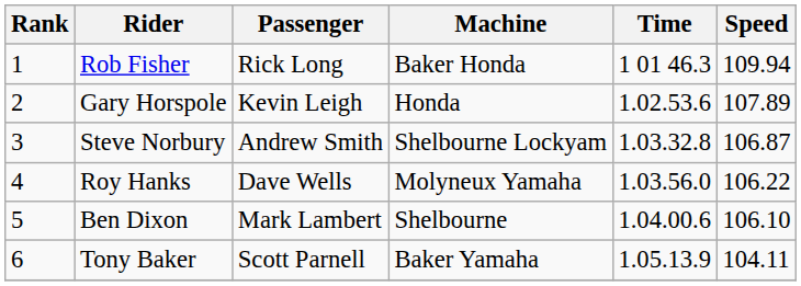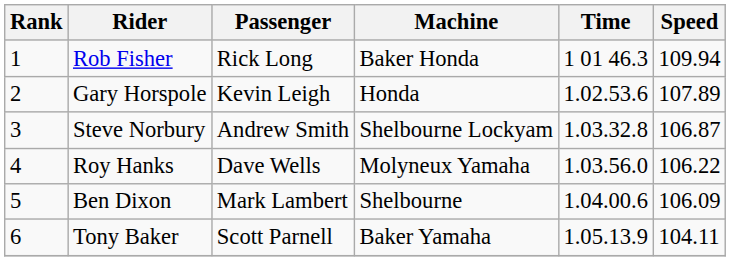Ben Dixon | Speed: 106.10 -> 106.09
